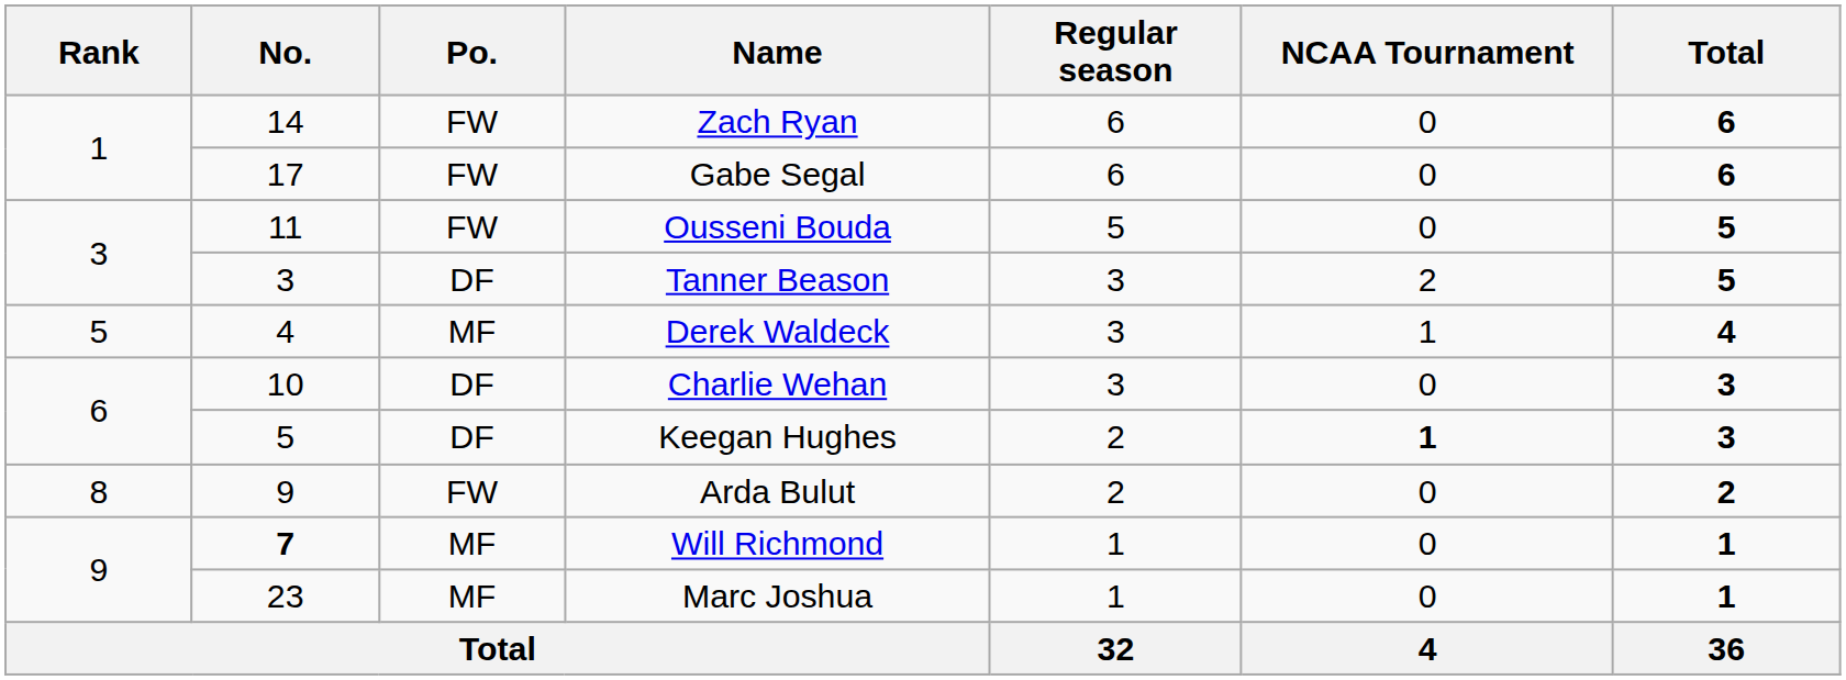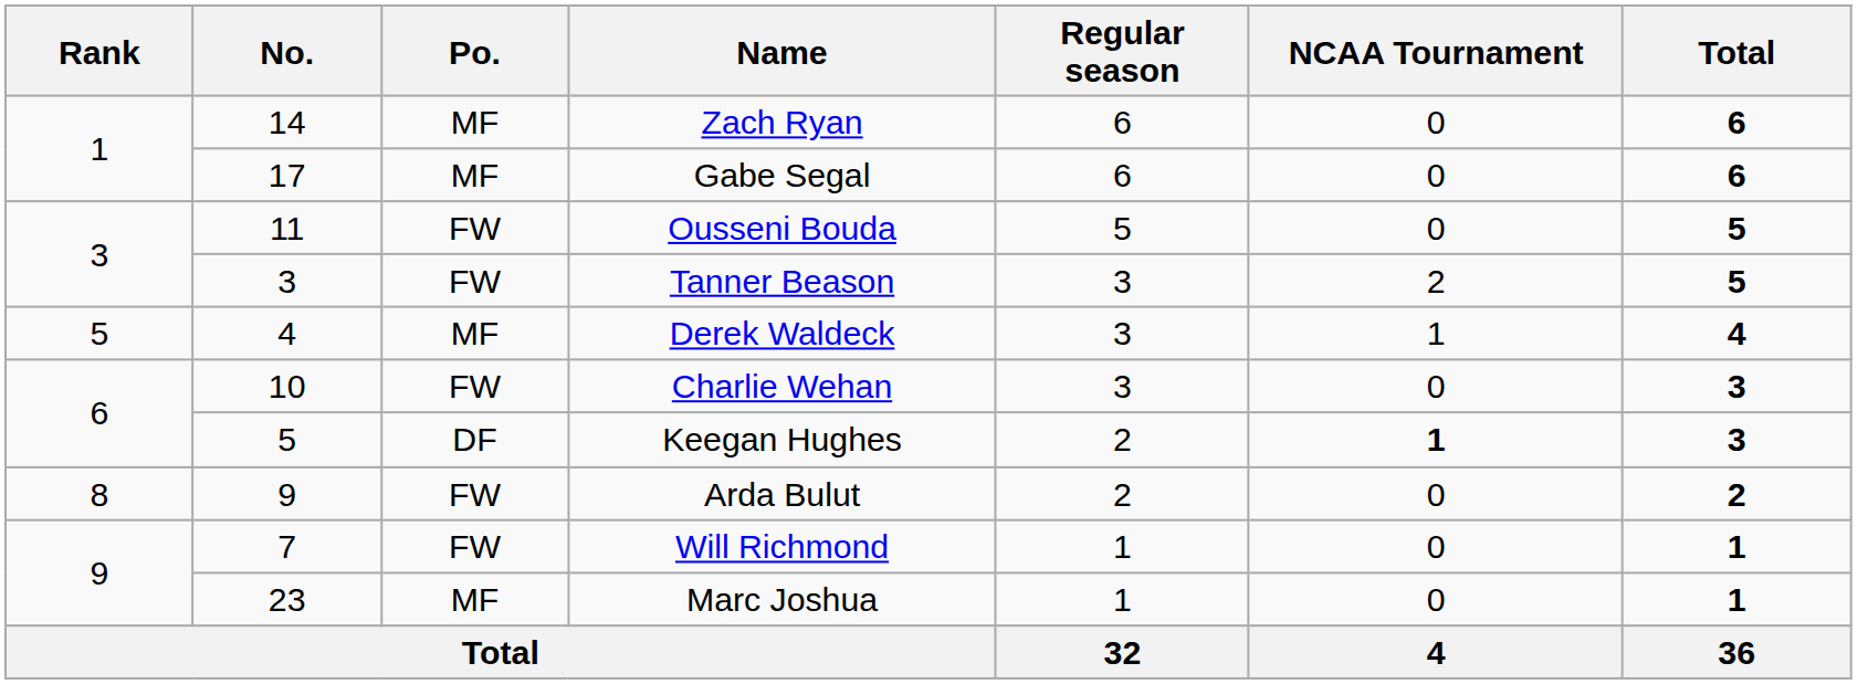Zach Ryan | Po.: FW -> MF
Gabe Segal | Po.: FW -> MF
Tanner Beason | Po.: DF -> FW
Charlie Wehan | Po.: DF -> FW
Will Richmond | No.: bold -> normal
Will Richmond | Po.: MF -> FW
